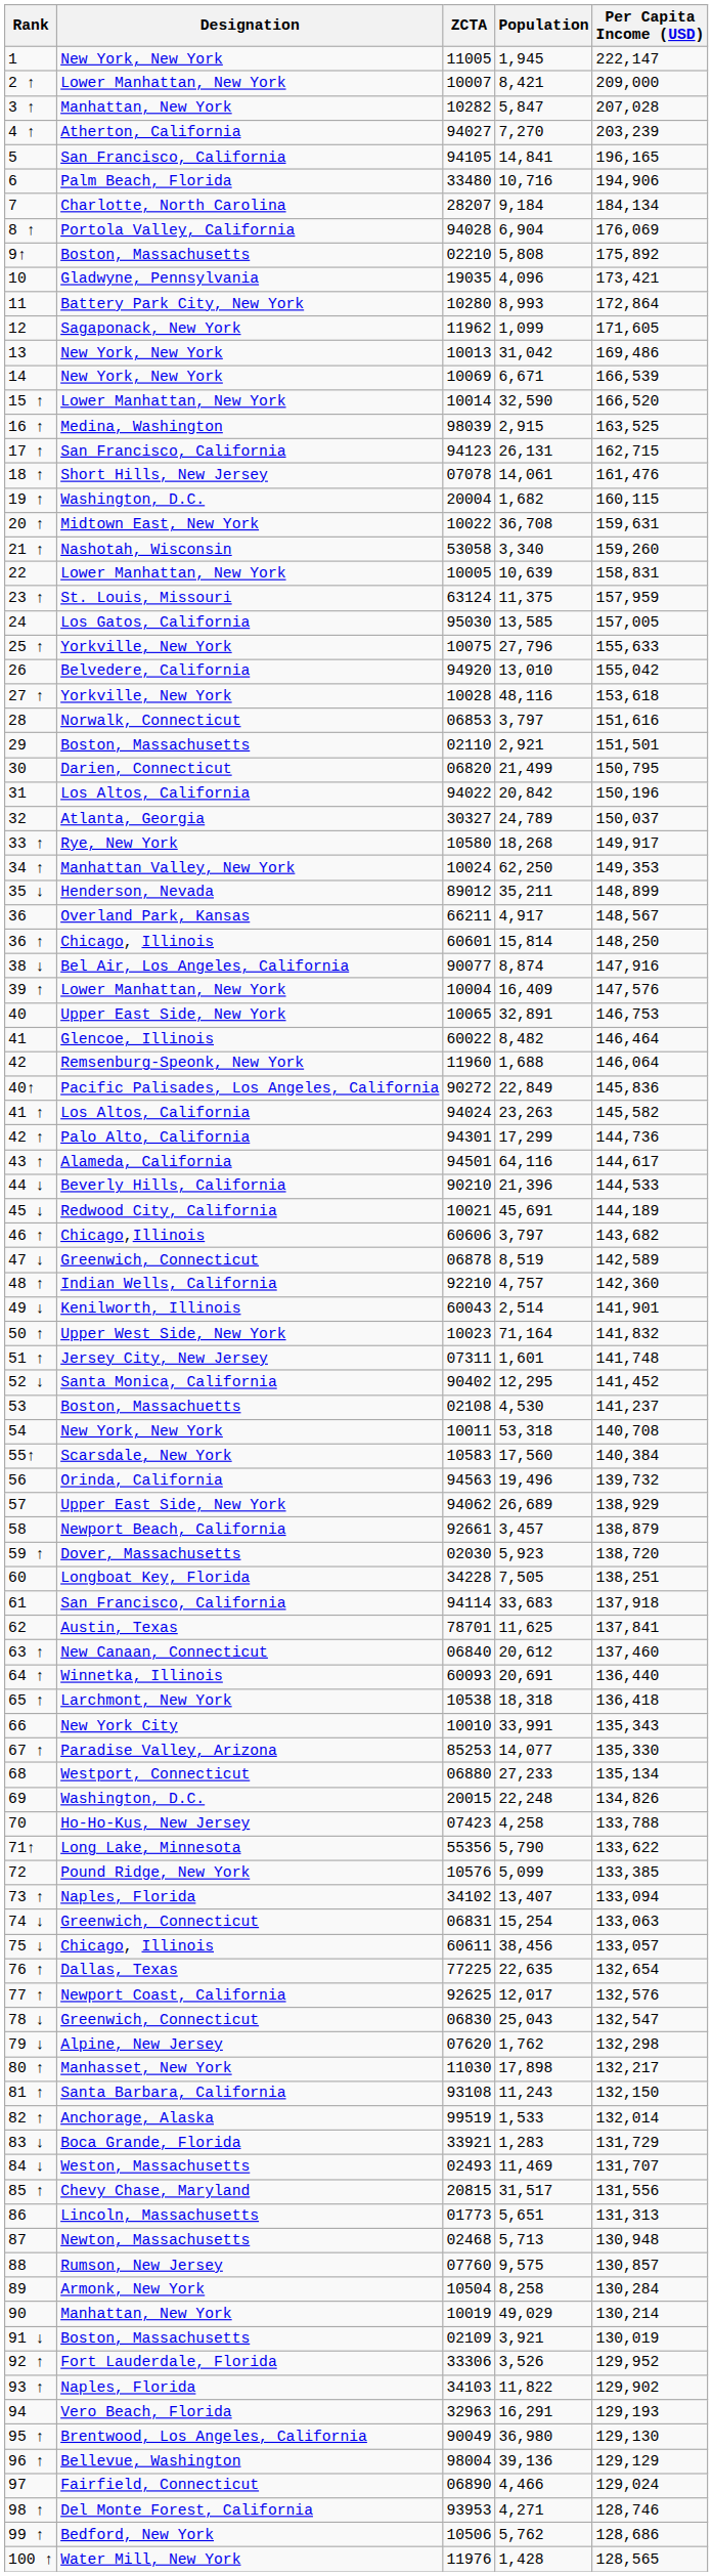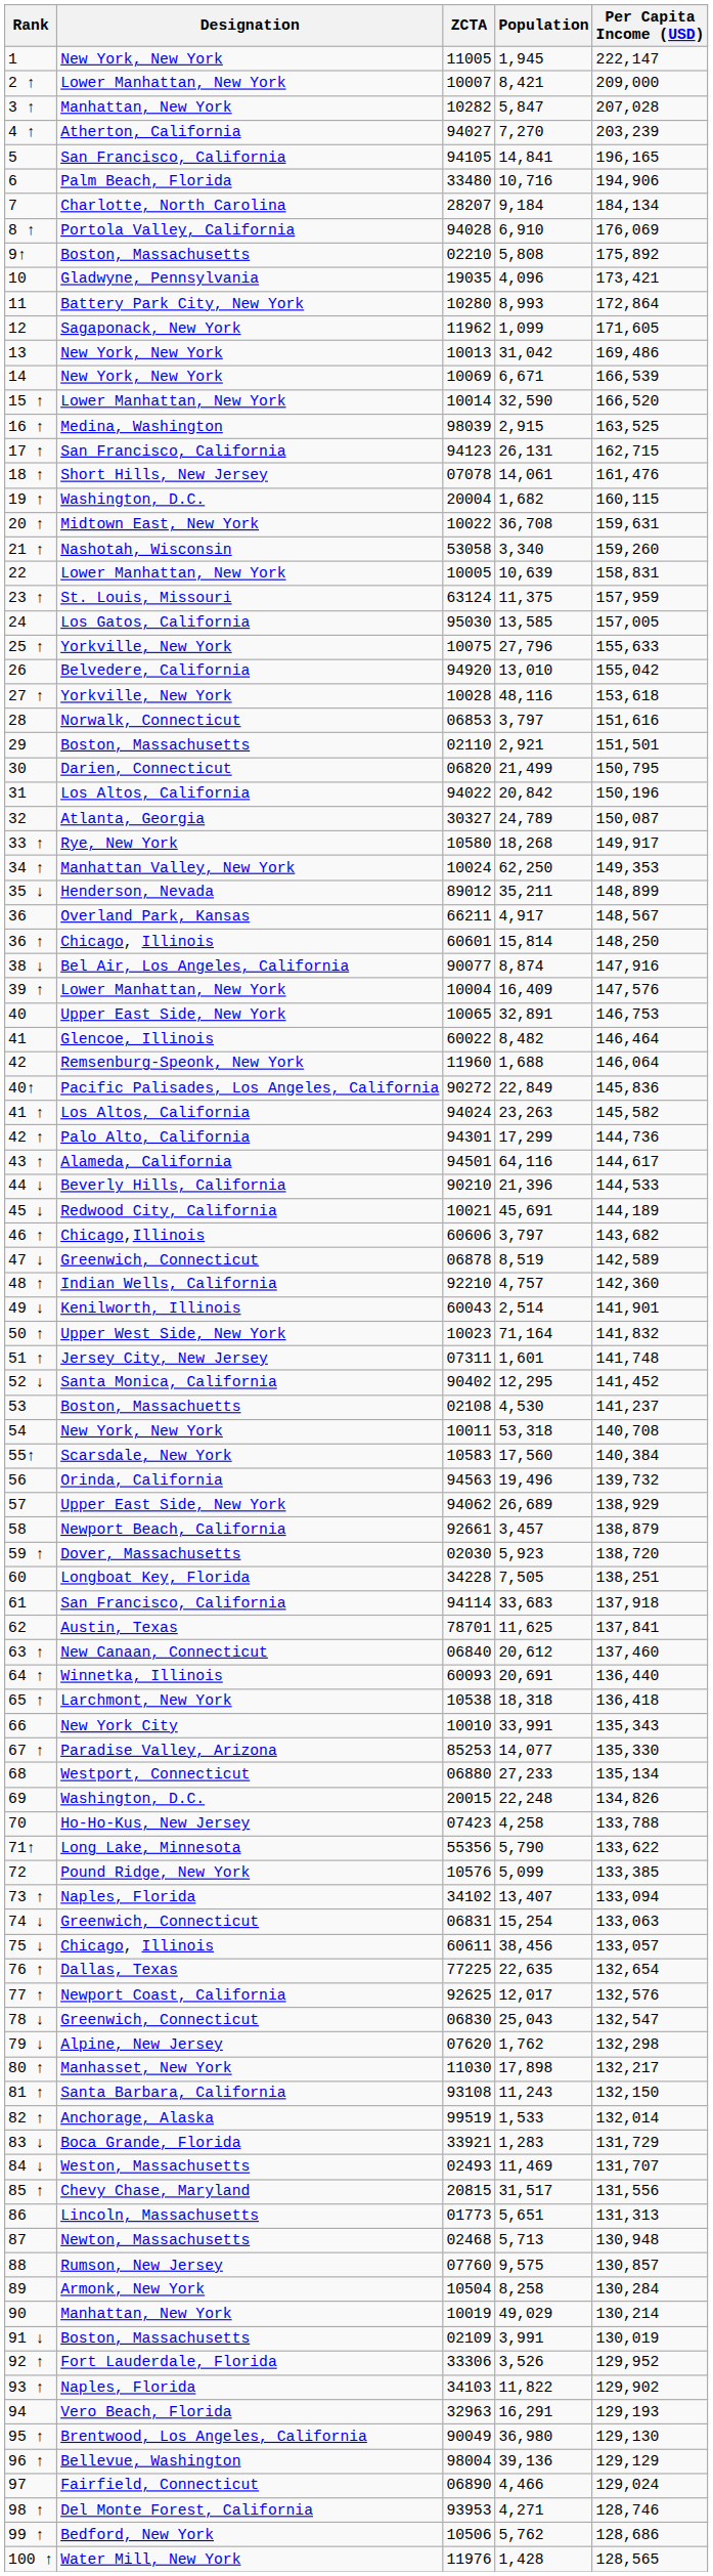8 ↑ | Population: 6,904 -> 6,910
32 | Per Capita Income (USD): 150,037 -> 150,087
91 ↓ | Population: 3,921 -> 3,991
